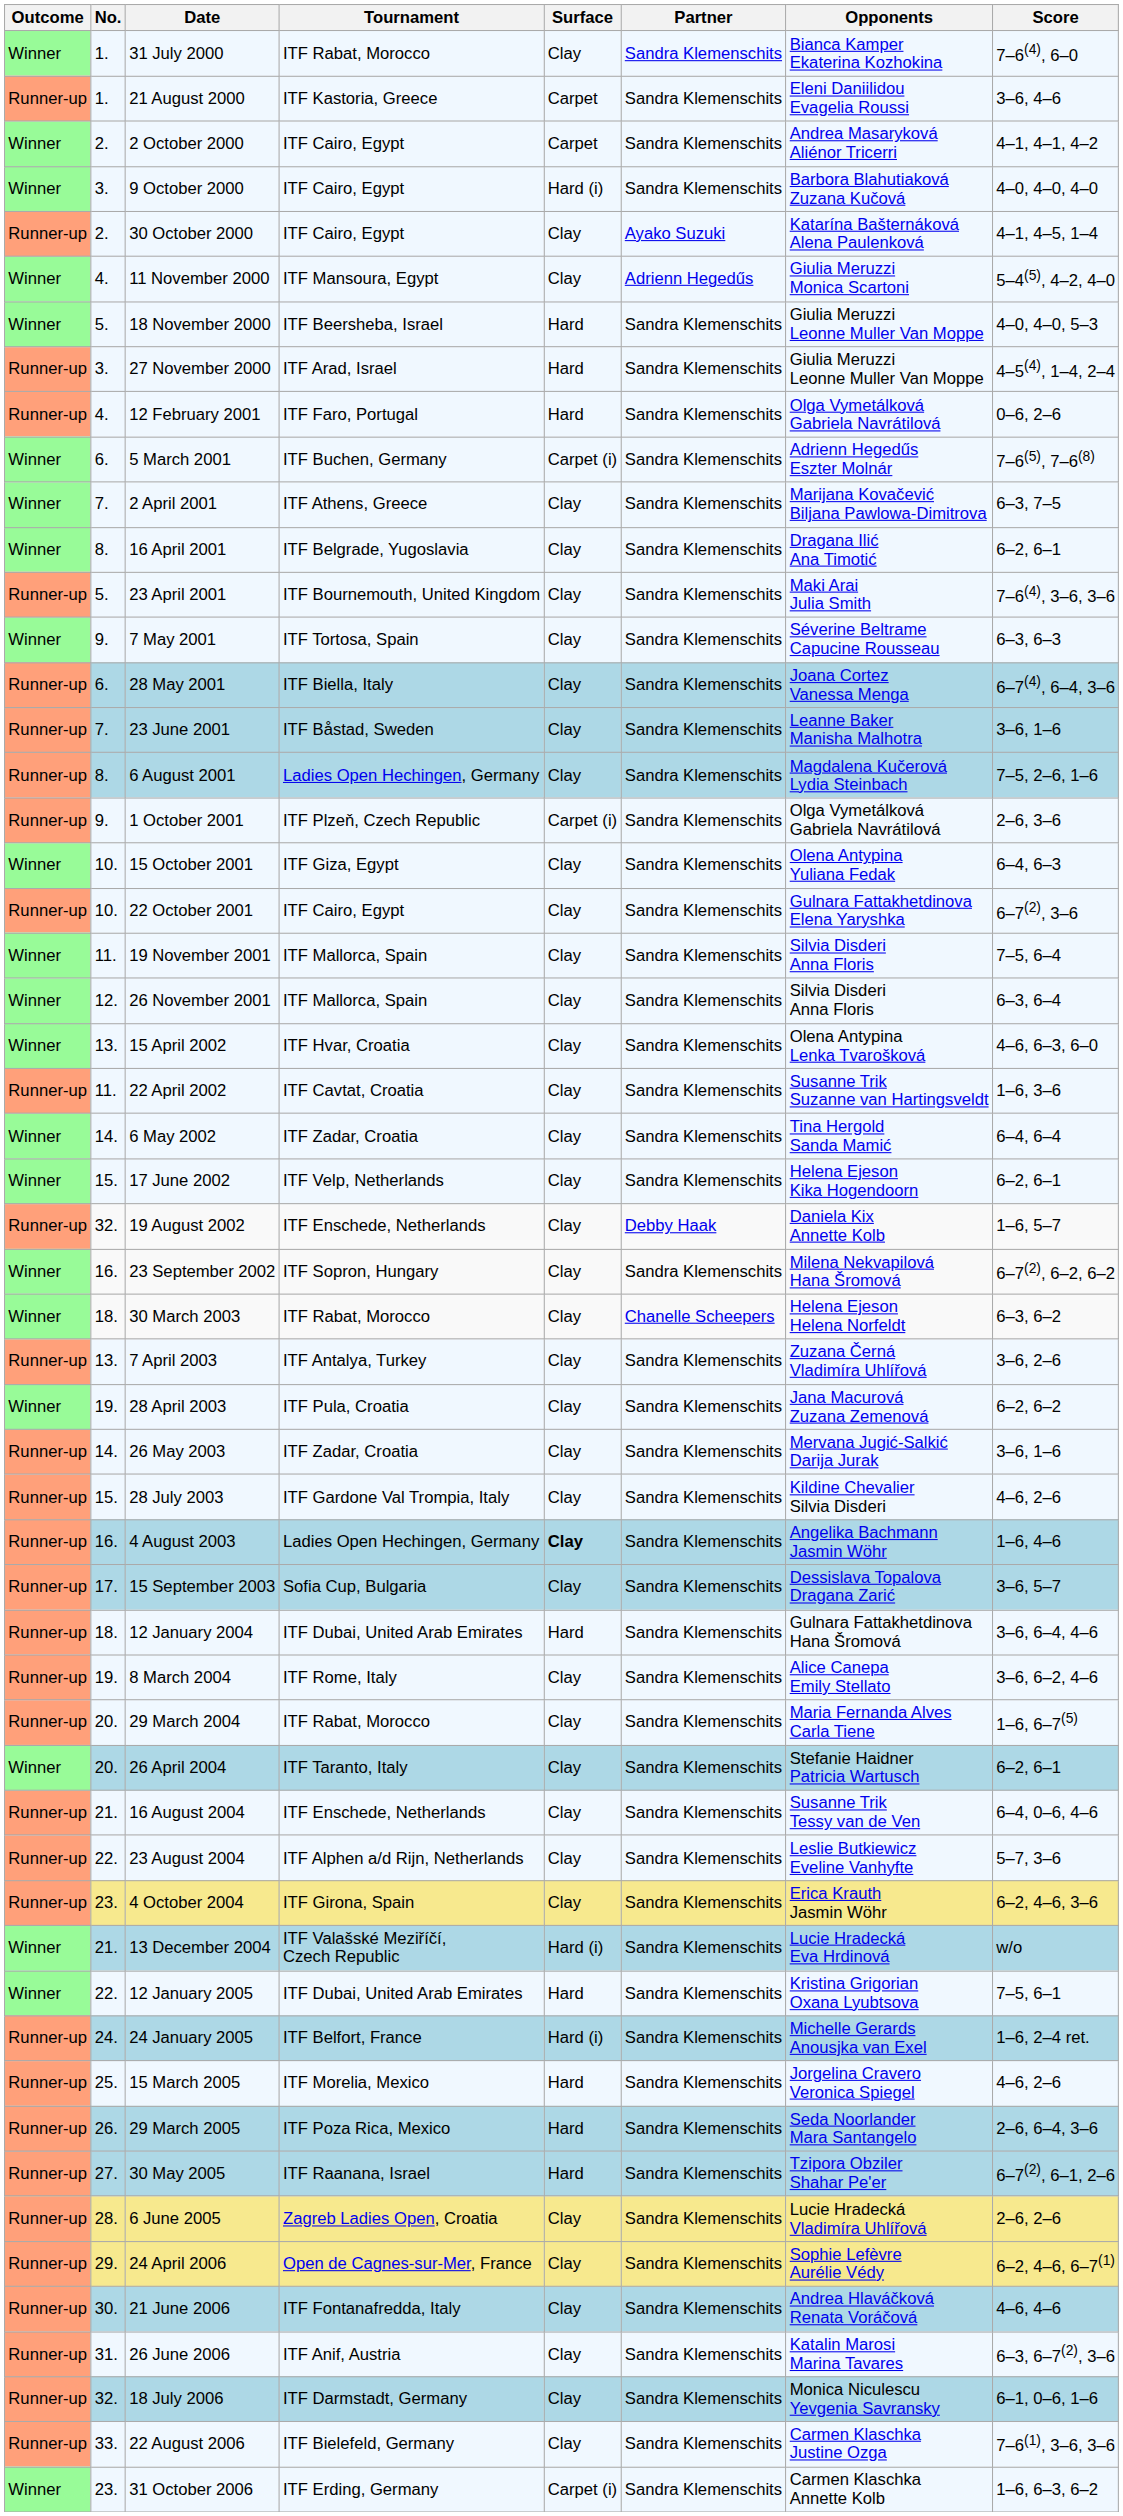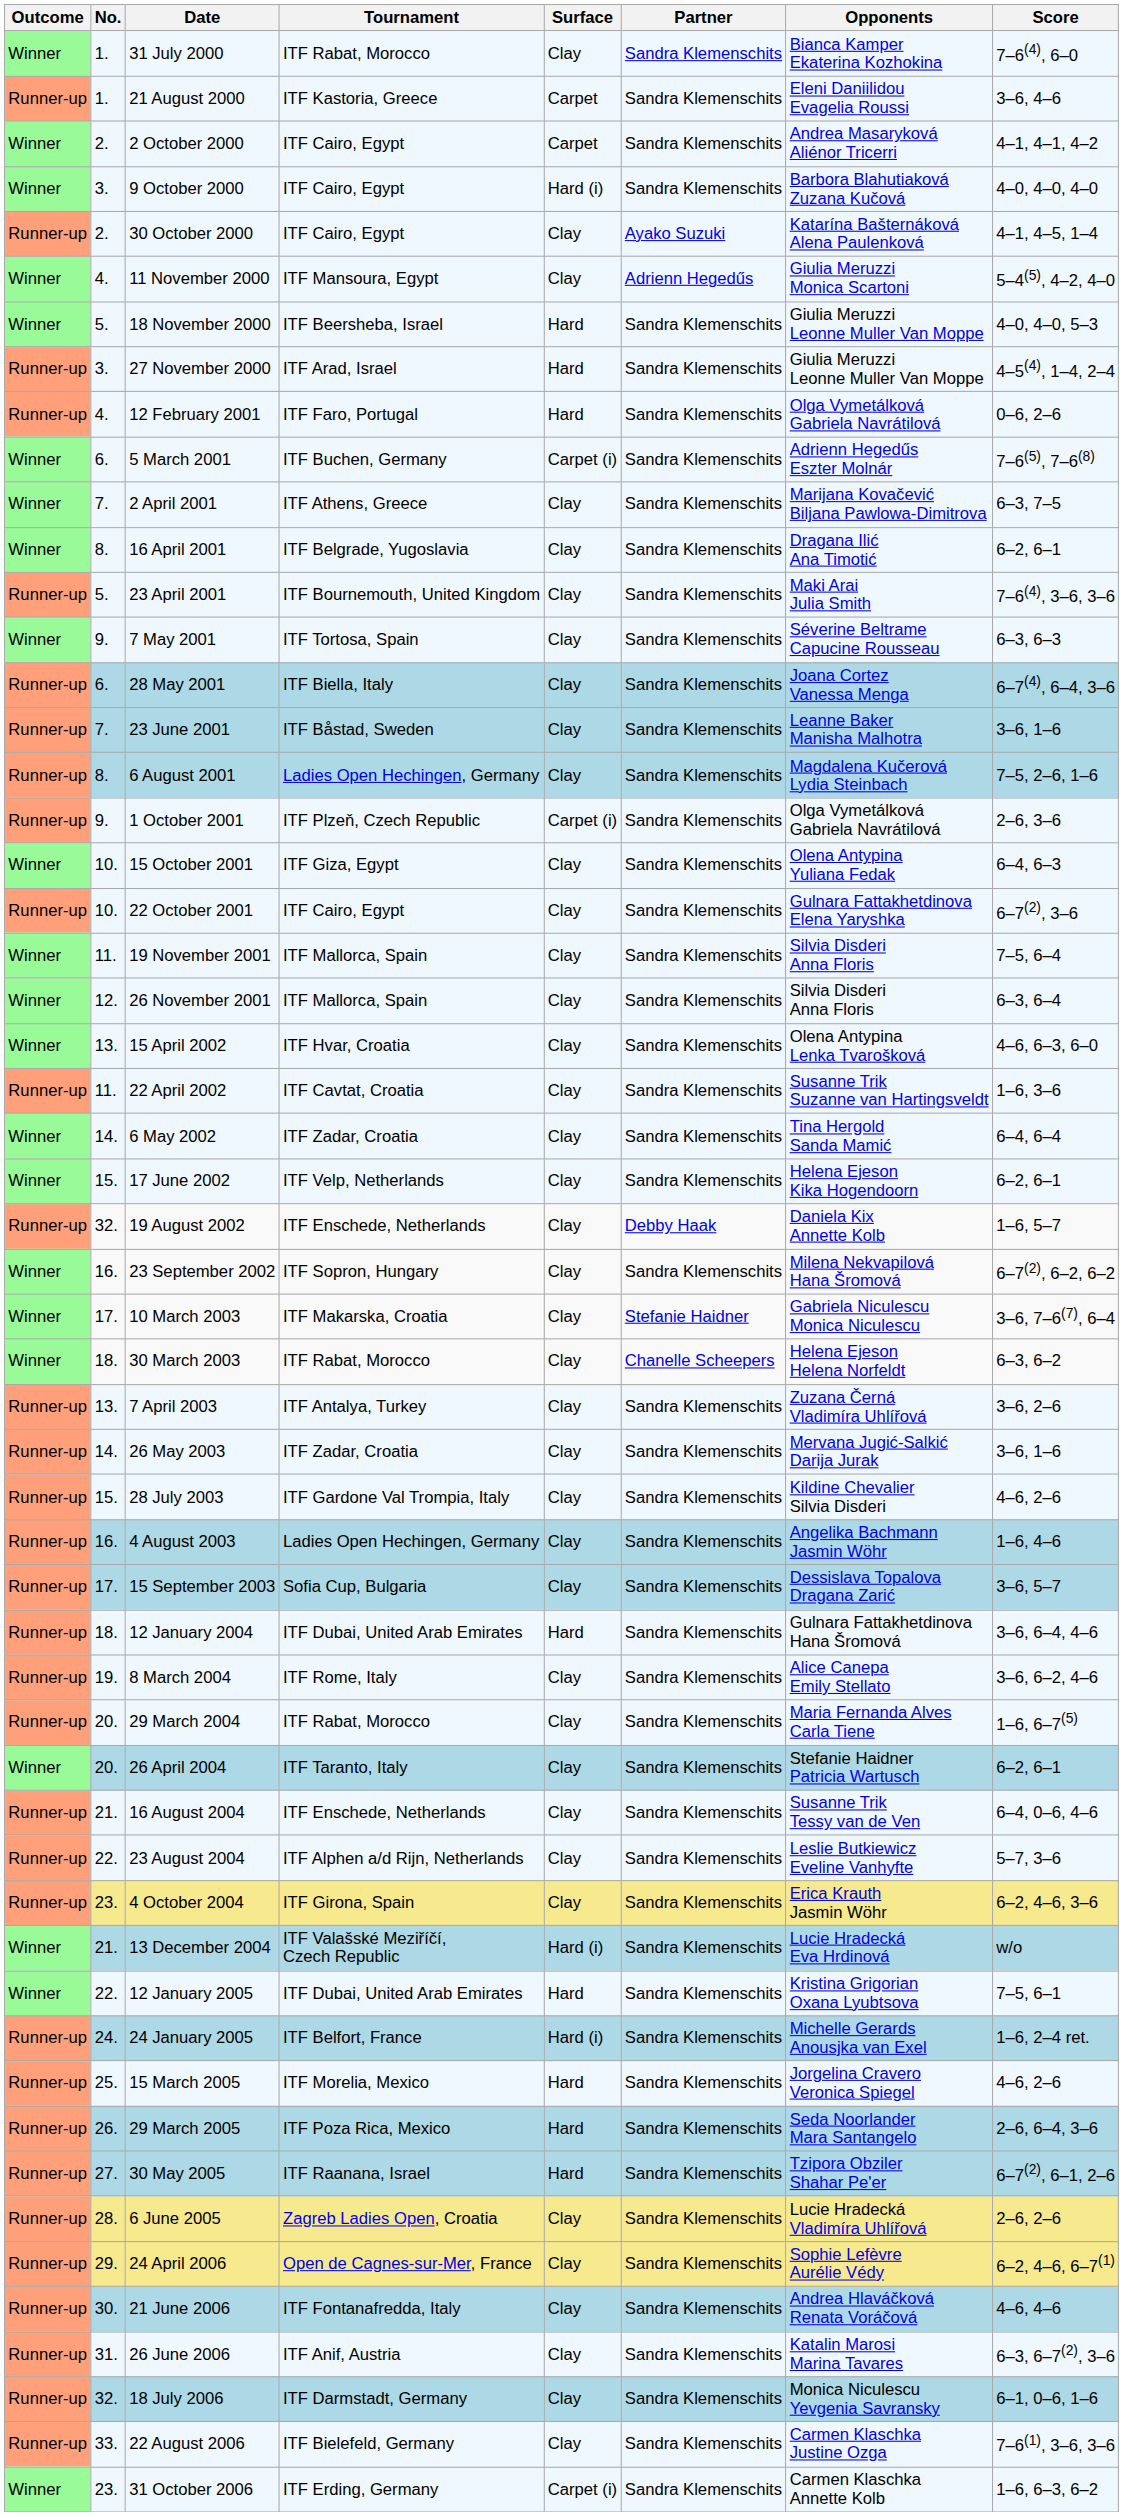+ row: Winner | 17. | 10 March 2003 | ITF Makarska, Croatia | Clay | Stefanie Haidner | Gabriela Niculescu Monica Niculescu | 3–6, 7–6(7), 6–4
- row: Winner | 19. | 28 April 2003 | ITF Pula, Croatia | Clay | Sandra Klemenschits | Jana Macurová Zuzana Zemenová | 6–2, 6–2
4 August 2003 | Surface: bold -> normal
